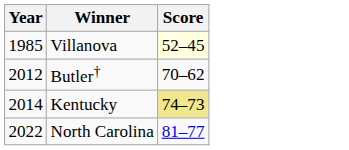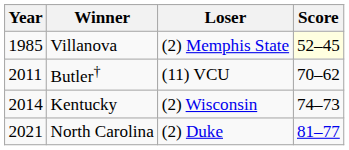+ column: Loser | (2) Memphis State | (11) VCU | (2) Wisconsin | (2) Duke
Butler† | Year: 2012 -> 2011
Kentucky | Score: khaki background -> no background
North Carolina | Year: 2022 -> 2021
